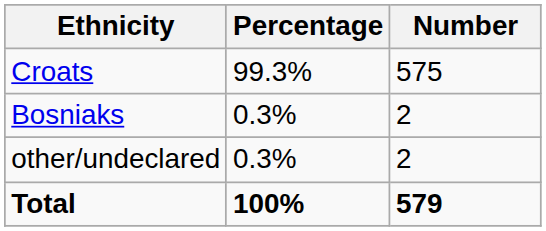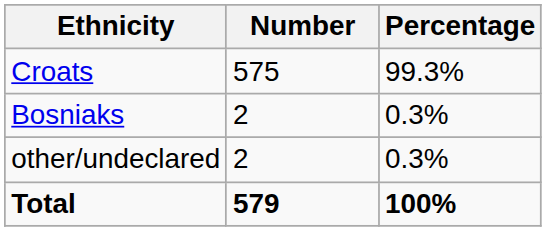columns swapped: Number <-> Percentage
